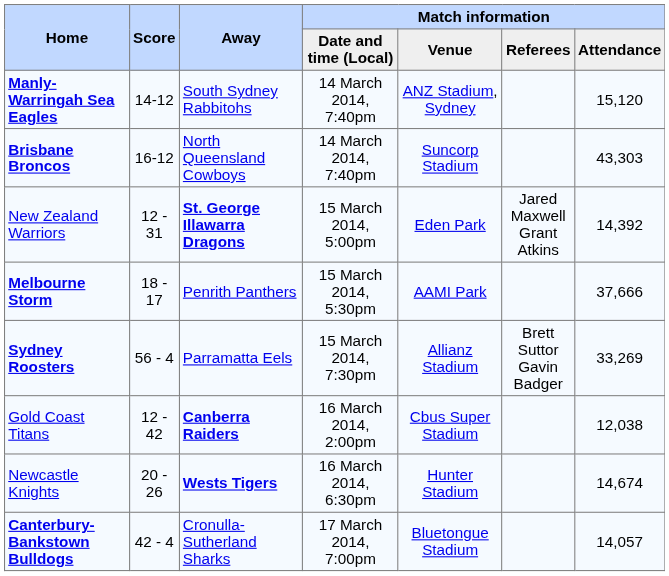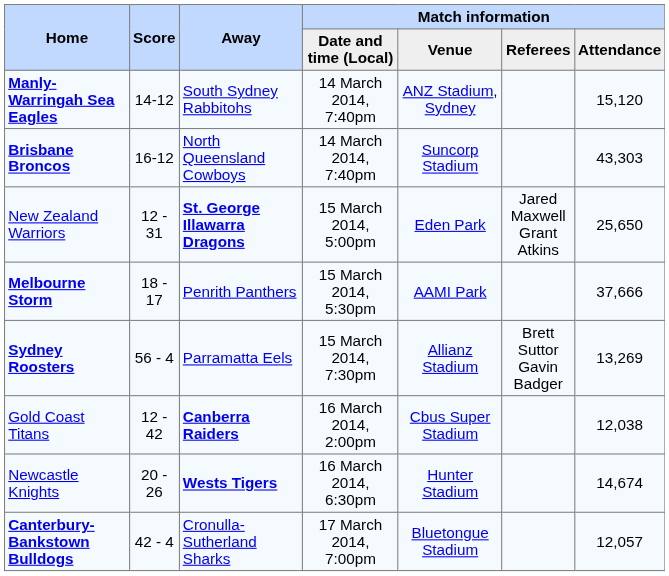New Zealand Warriors | Match information / Attendance: 14,392 -> 25,650
Sydney Roosters | Match information / Attendance: 33,269 -> 13,269
Canterbury-Bankstown Bulldogs | Match information / Attendance: 14,057 -> 12,057
